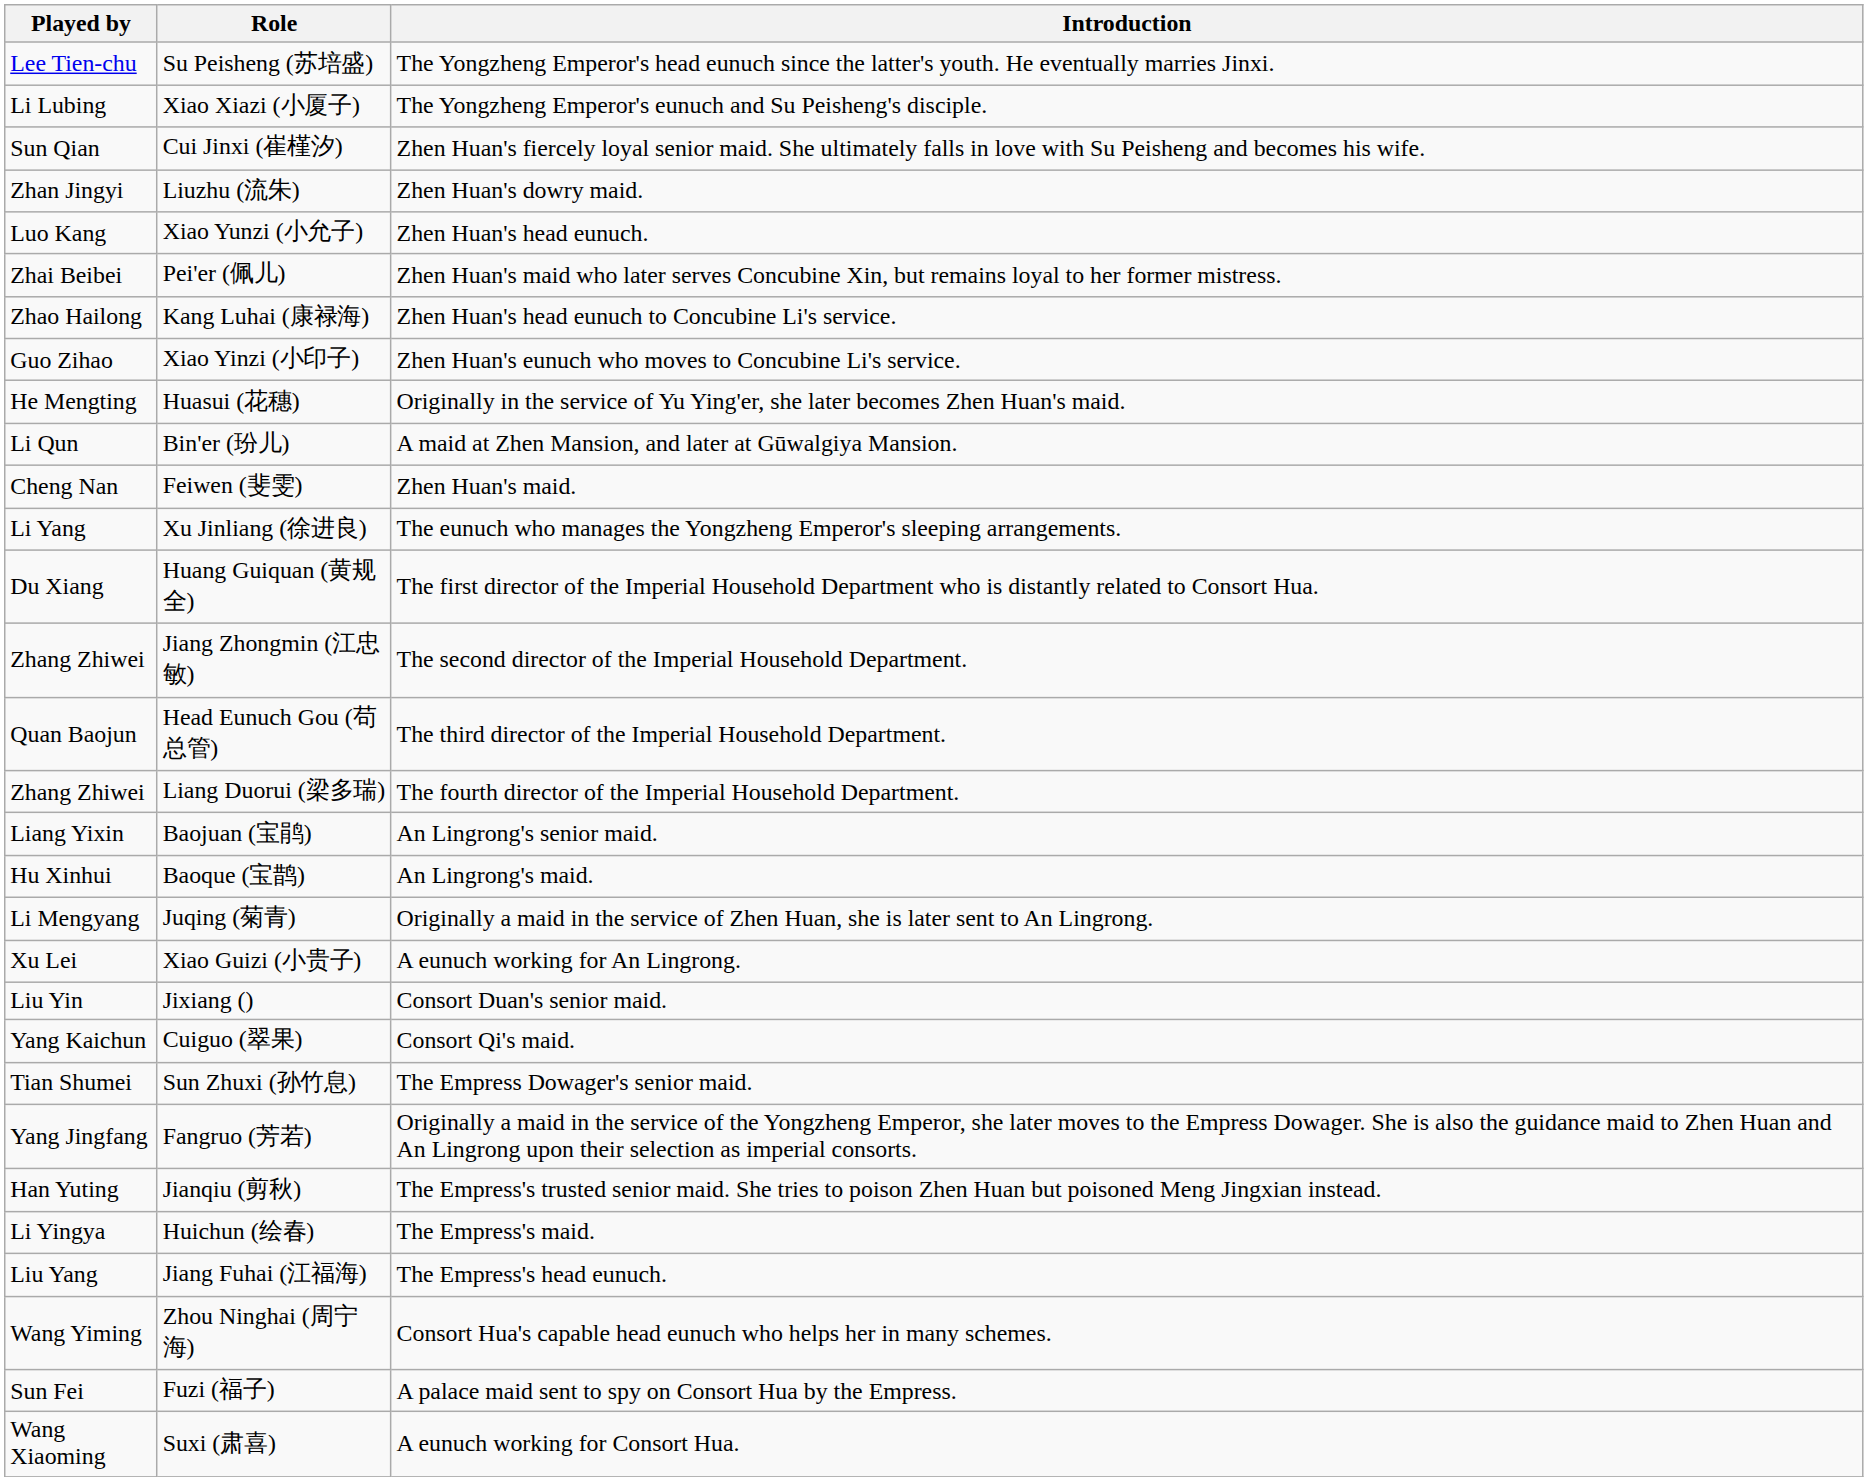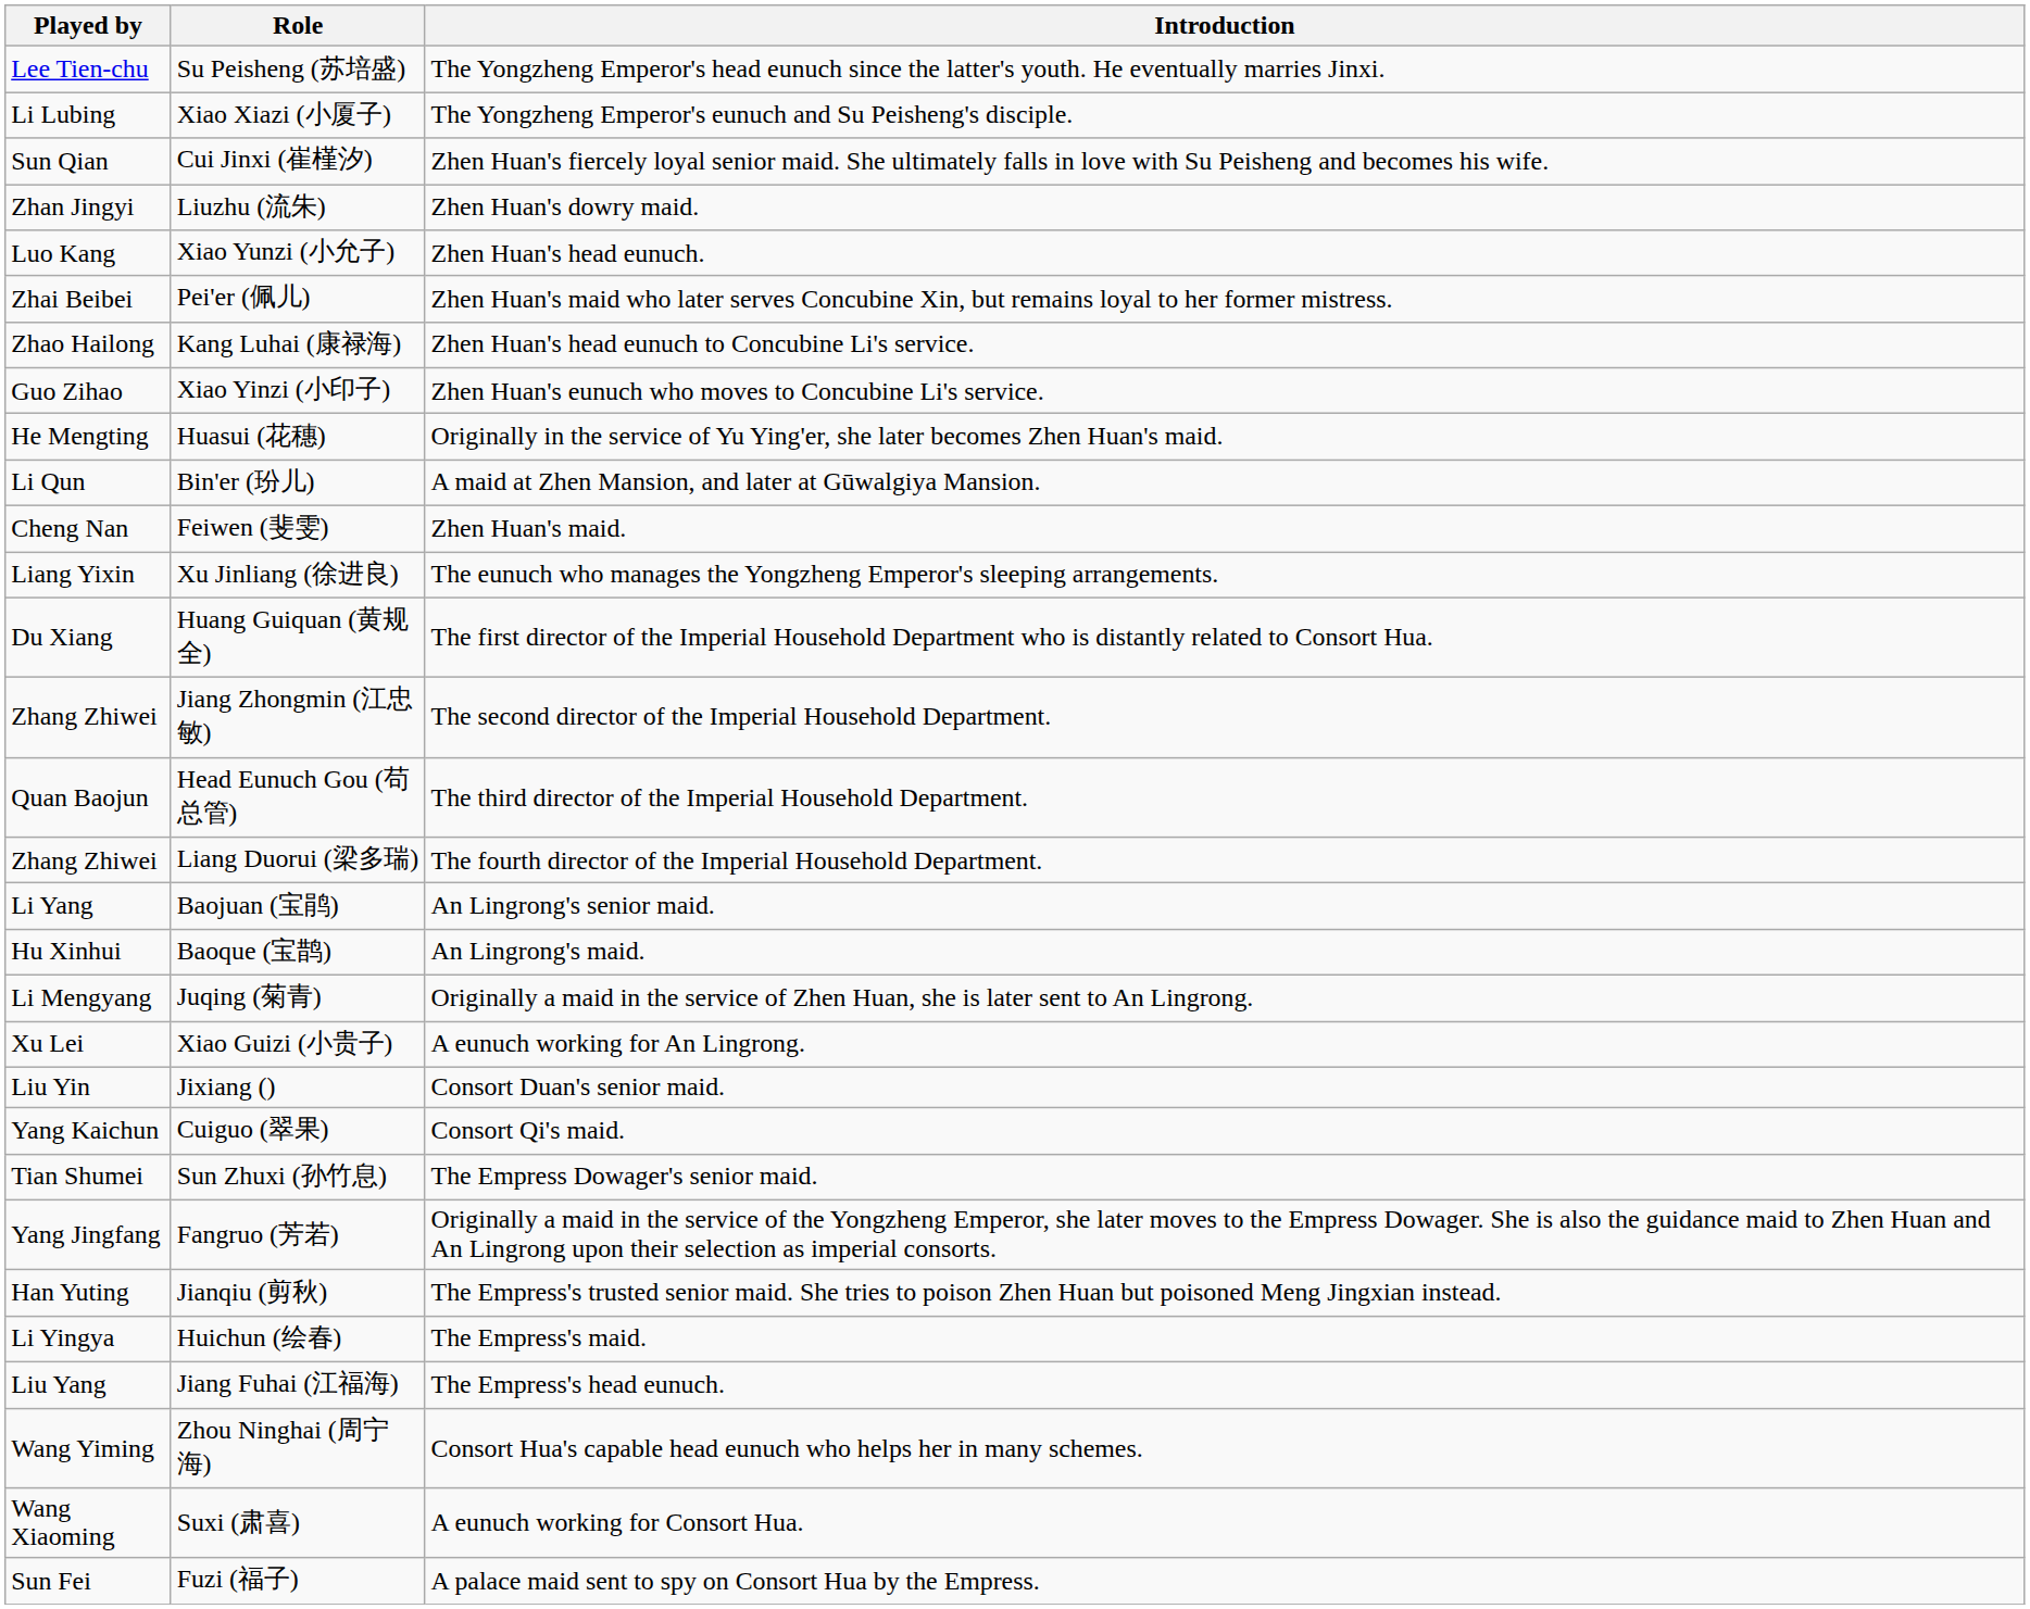Xu Jinliang (徐进良) | Played by: Li Yang -> Liang Yixin
Baojuan (宝鹃) | Played by: Liang Yixin -> Li Yang
rows swapped: Suxi (肃喜) <-> Fuzi (福子)
